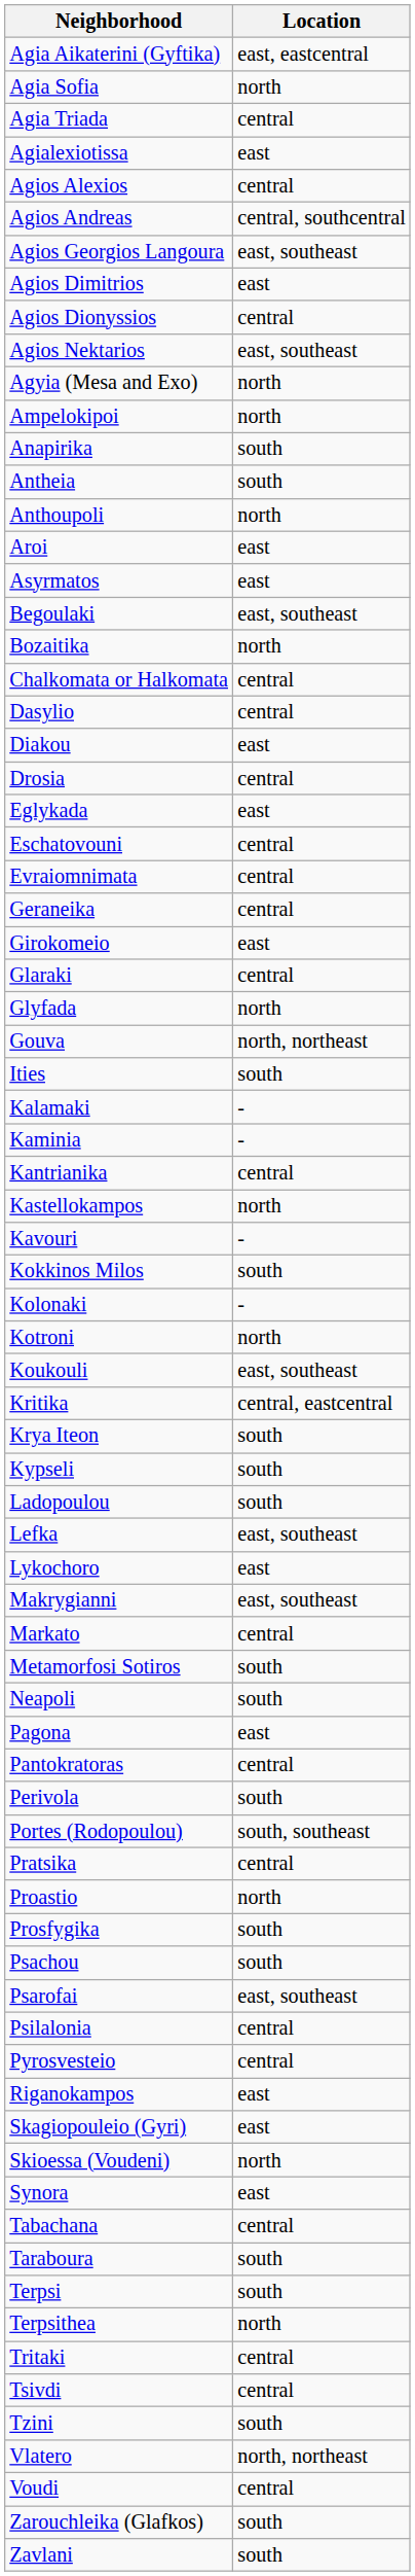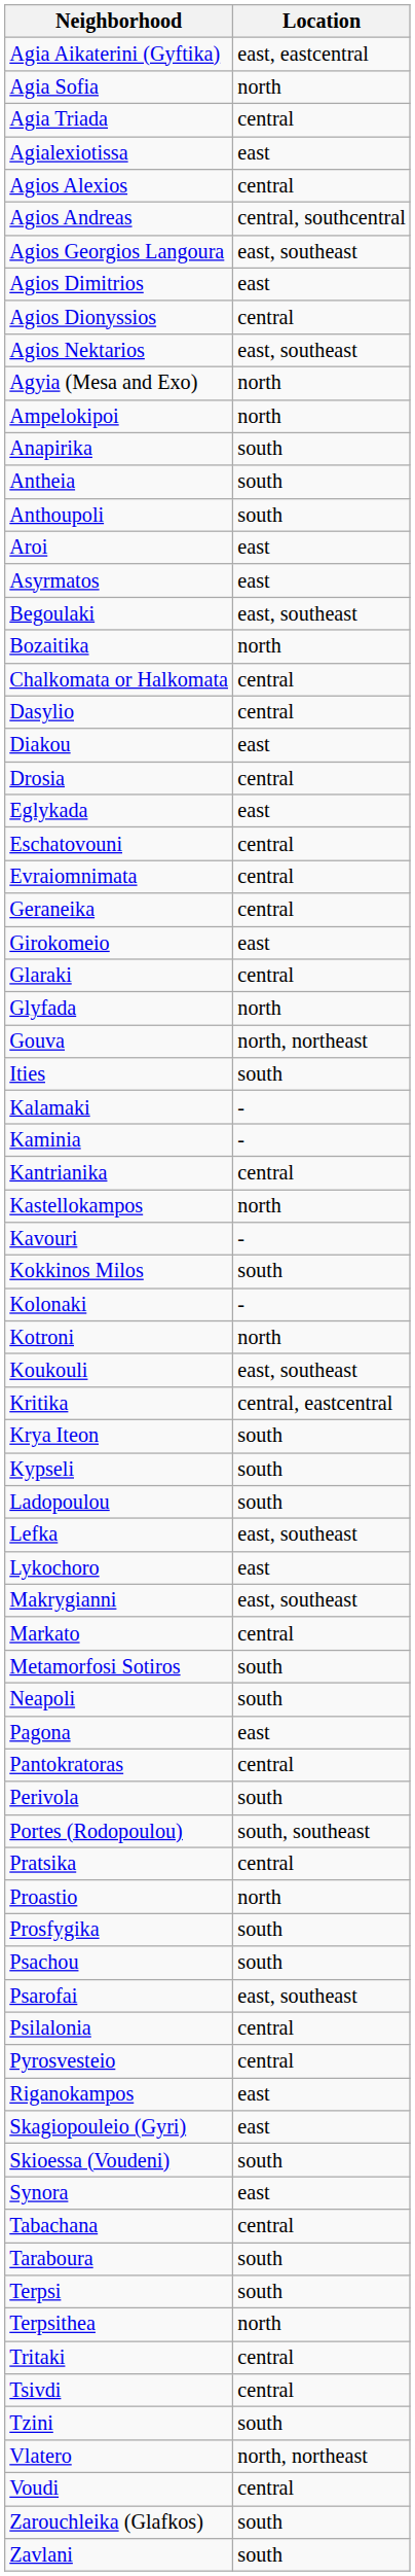Anthoupoli | Location: north -> south
Skioessa (Voudeni) | Location: north -> south
